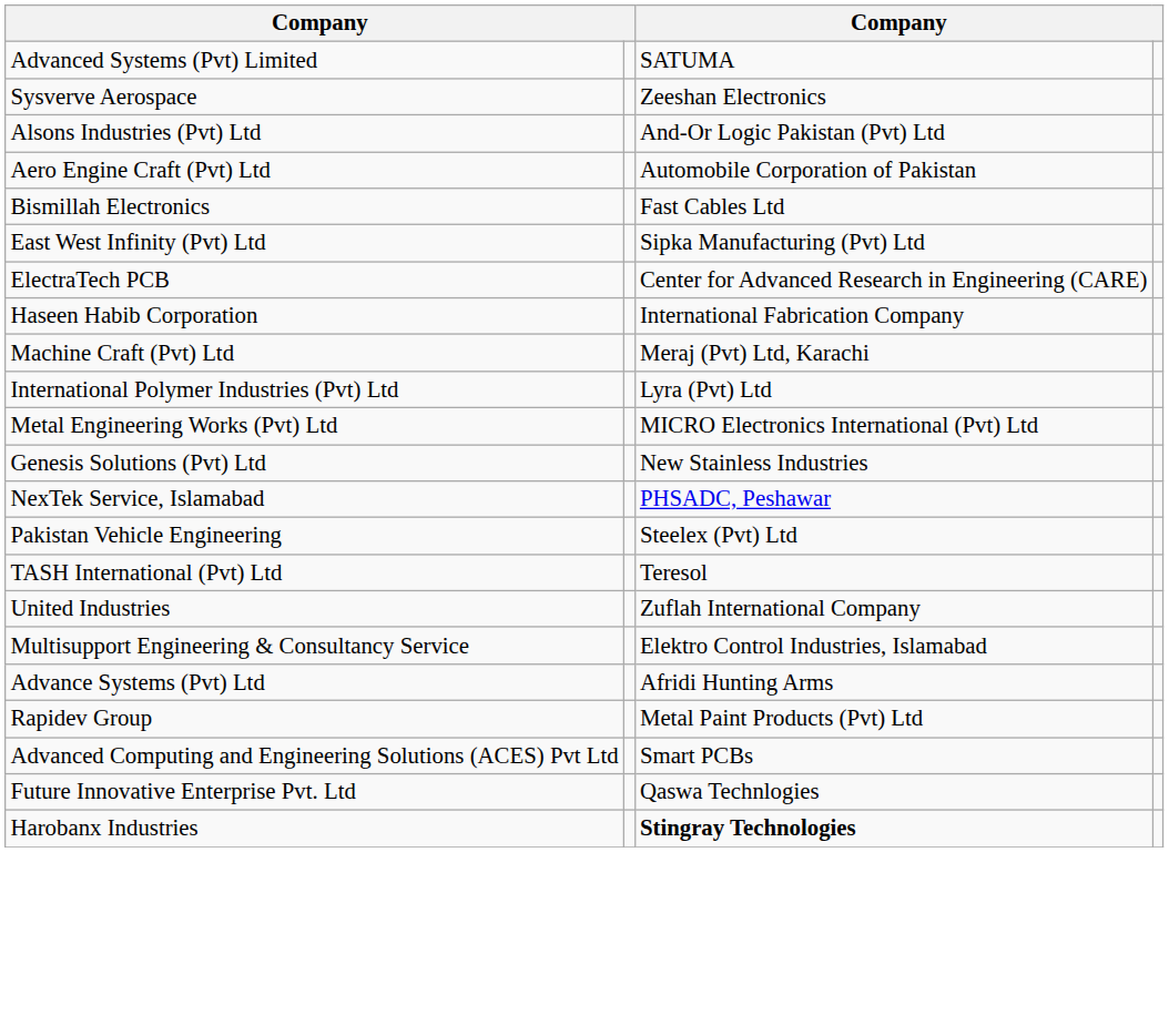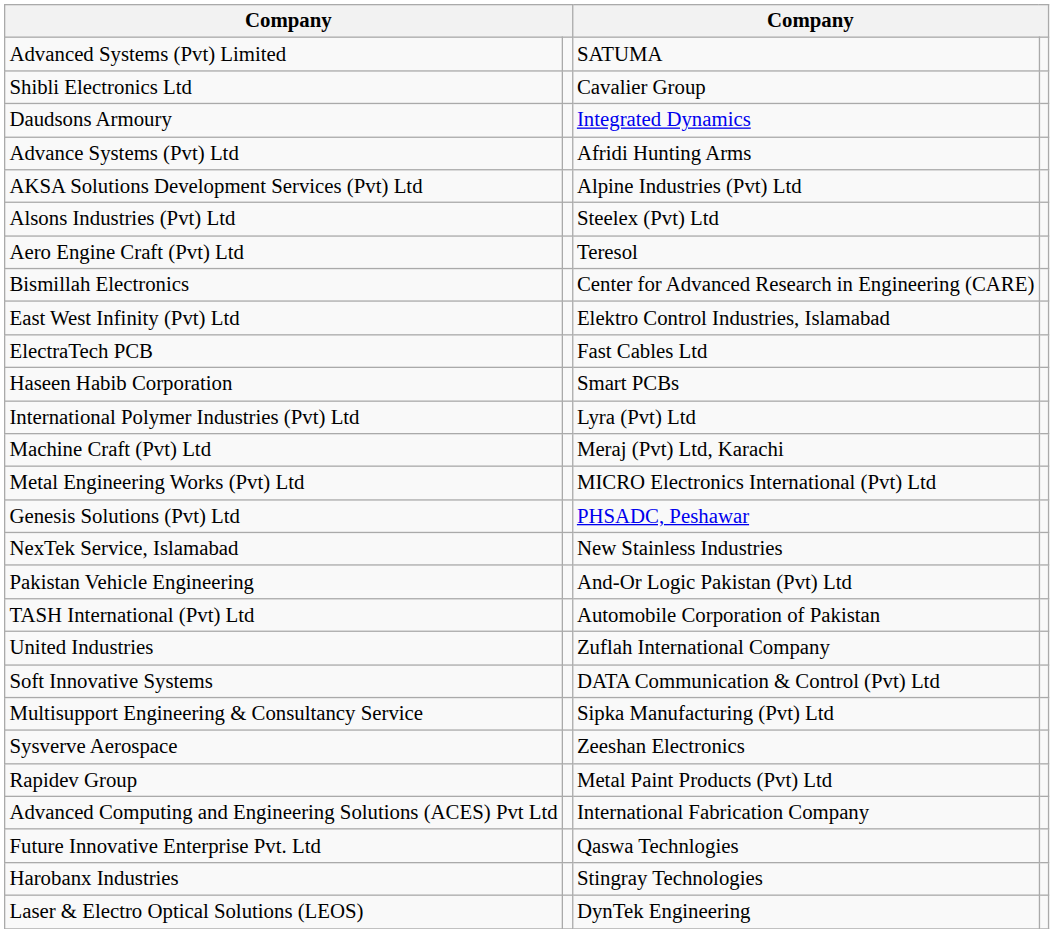+ row: Shibli Electronics Ltd | Cavalier Group
+ row: Daudsons Armoury | Integrated Dynamics
rows swapped: Advance Systems (Pvt) Ltd <-> Sysverve Aerospace
+ row: AKSA Solutions Development Services (Pvt) Ltd | Alpine Industries (Pvt) Ltd
Alsons Industries (Pvt) Ltd | column 3: And-Or Logic Pakistan (Pvt) Ltd -> Steelex (Pvt) Ltd
Aero Engine Craft (Pvt) Ltd | column 3: Automobile Corporation of Pakistan -> Teresol
Bismillah Electronics | column 3: Fast Cables Ltd -> Center for Advanced Research in Engineering (CARE)
East West Infinity (Pvt) Ltd | column 3: Sipka Manufacturing (Pvt) Ltd -> Elektro Control Industries, Islamabad
ElectraTech PCB | column 3: Center for Advanced Research in Engineering (CARE) -> Fast Cables Ltd
Haseen Habib Corporation | column 3: International Fabrication Company -> Smart PCBs
rows swapped: International Polymer Industries (Pvt) Ltd <-> Machine Craft (Pvt) Ltd
Genesis Solutions (Pvt) Ltd | column 3: New Stainless Industries -> PHSADC, Peshawar
NexTek Service, Islamabad | column 3: PHSADC, Peshawar -> New Stainless Industries
Pakistan Vehicle Engineering | column 3: Steelex (Pvt) Ltd -> And-Or Logic Pakistan (Pvt) Ltd
TASH International (Pvt) Ltd | column 3: Teresol -> Automobile Corporation of Pakistan
+ row: Soft Innovative Systems | DATA Communication & Control (Pvt) Ltd
Multisupport Engineering & Consultancy Service | column 3: Elektro Control Industries, Islamabad -> Sipka Manufacturing (Pvt) Ltd
Advanced Computing and Engineering Solutions (ACES) Pvt Ltd | column 3: Smart PCBs -> International Fabrication Company
Harobanx Industries | column 3: bold -> normal
+ row: Laser & Electro Optical Solutions (LEOS) | DynTek Engineering
